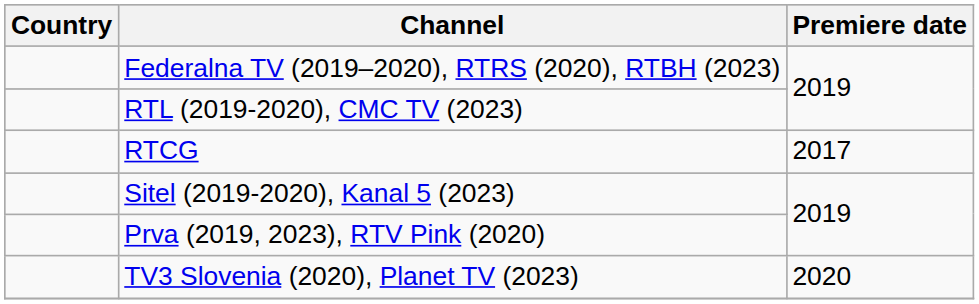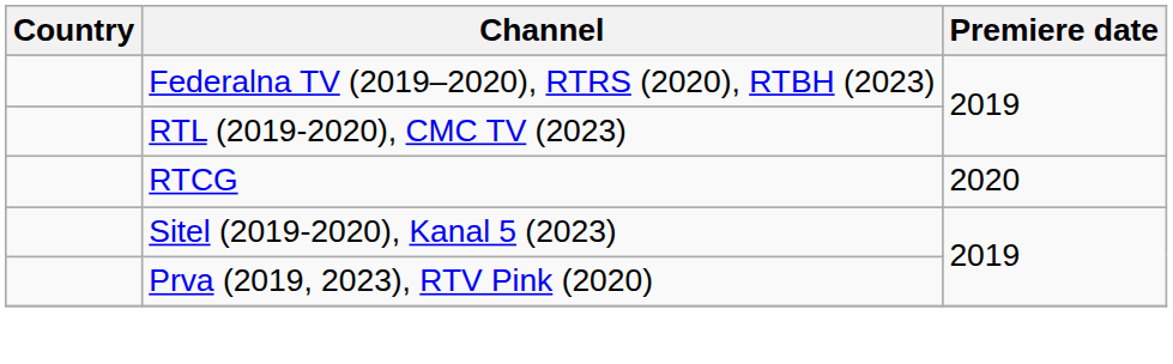RTCG | Premiere date: 2017 -> 2020
- row: TV3 Slovenia (2020), Planet TV (2023) | 2020
